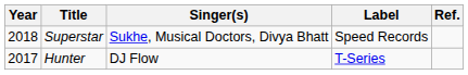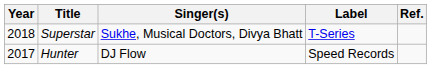Superstar | Label: Speed Records -> T-Series
Hunter | Label: T-Series -> Speed Records
